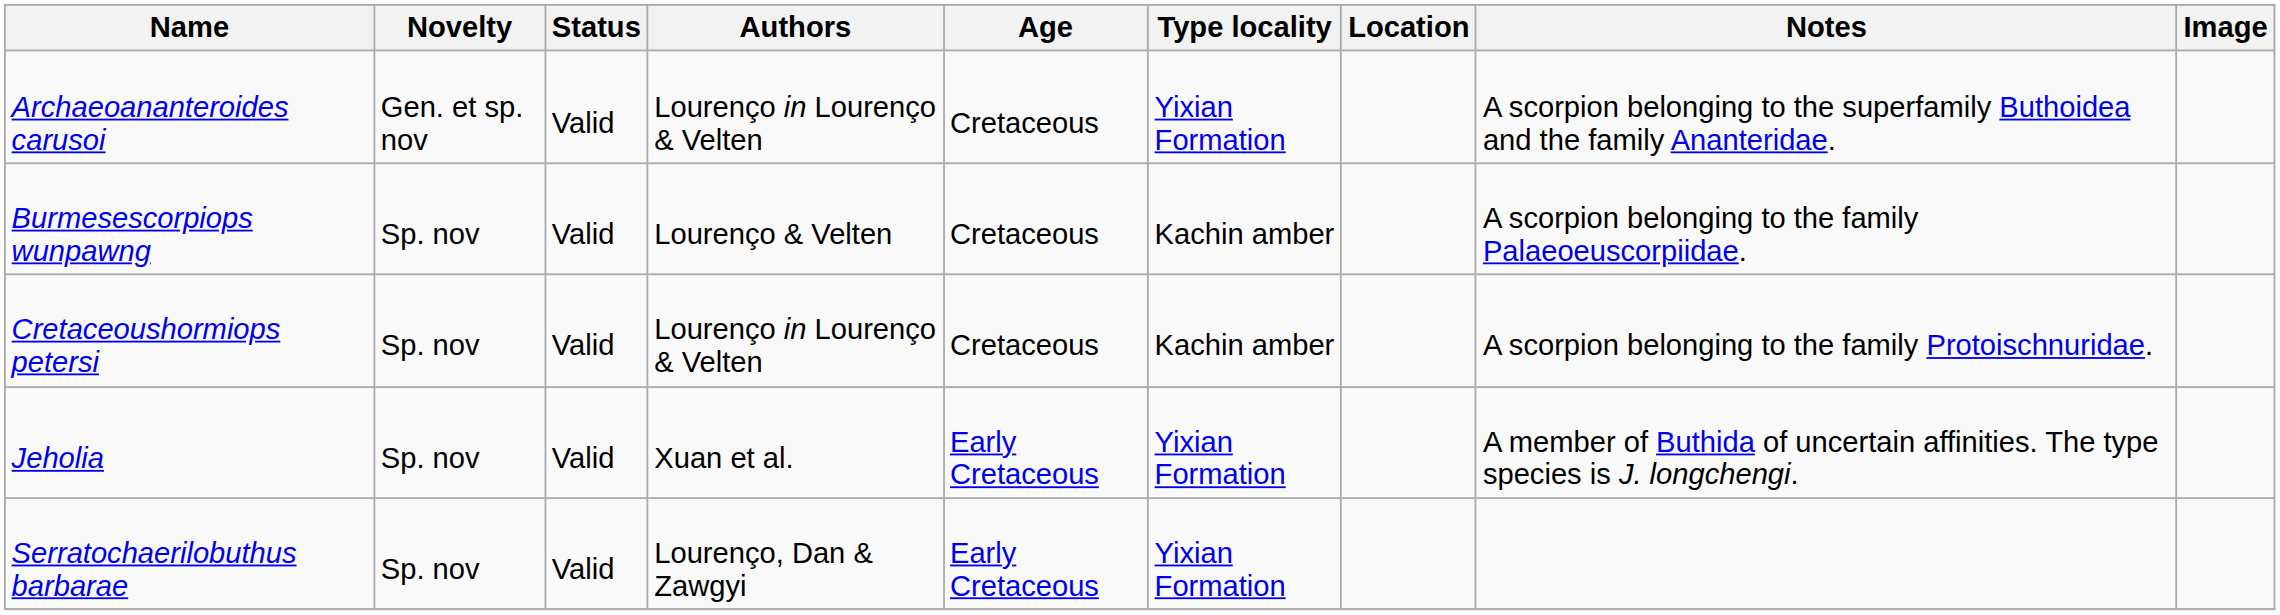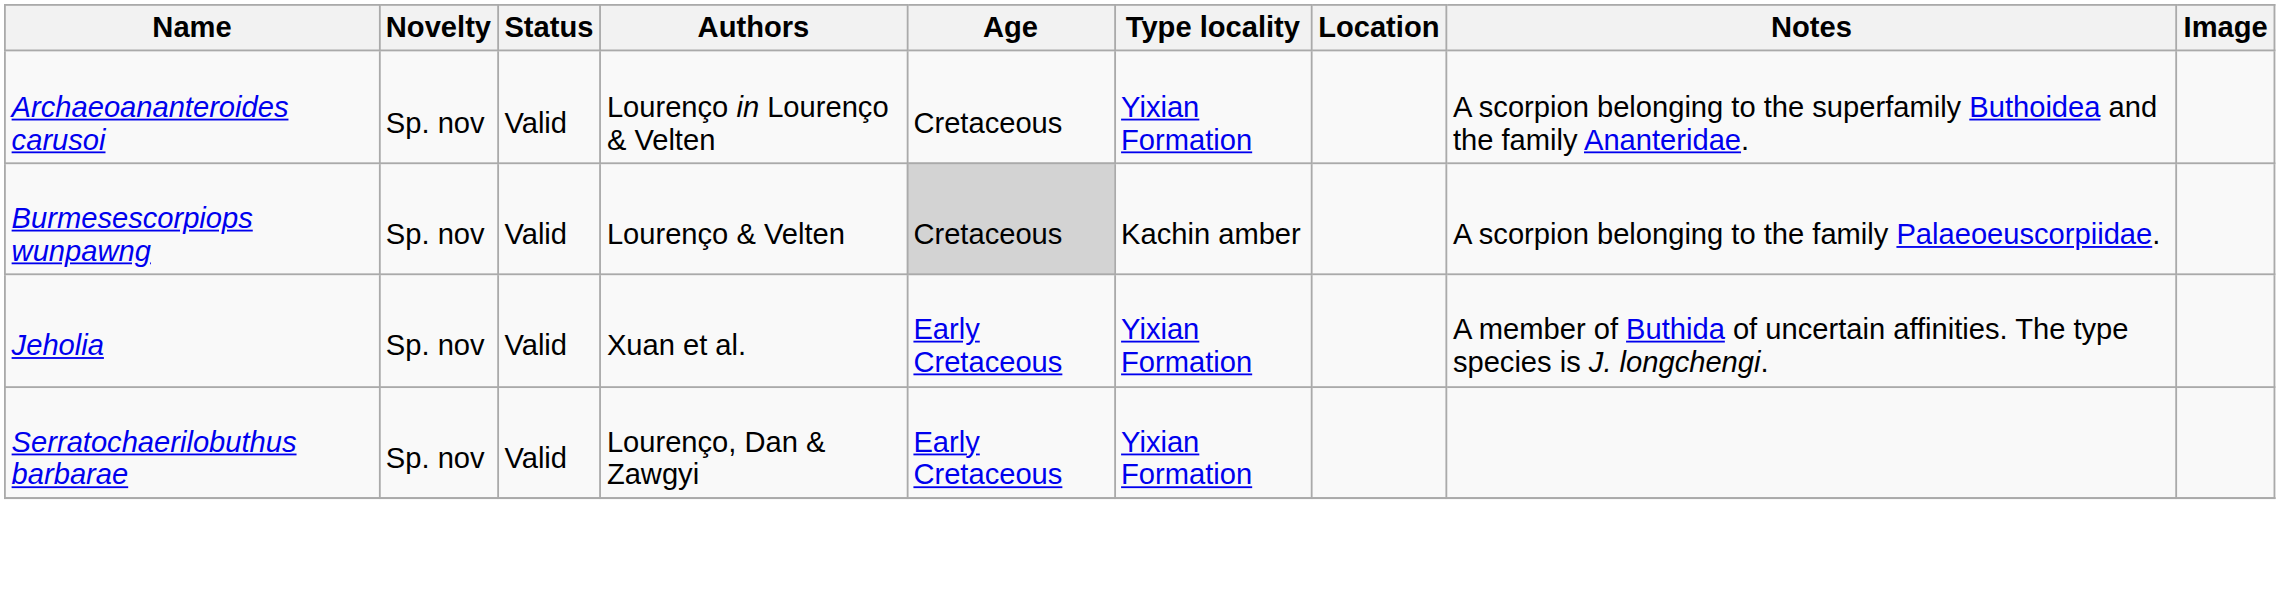Archaeoananteroides carusoi | Novelty: Gen. et sp. nov -> Sp. nov
Burmesescorpiops wunpawng | Age: no background -> lightgrey background
- row: Cretaceoushormiops petersi | Sp. nov | Valid | Lourenço in Lourenço & Velten | Cretaceous | Kachin amber | A scorpion belonging to the family Protoischnuridae.
